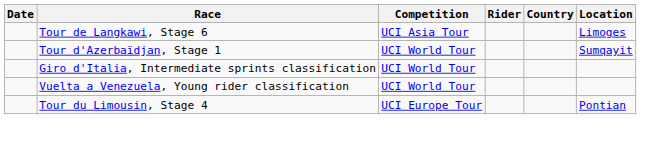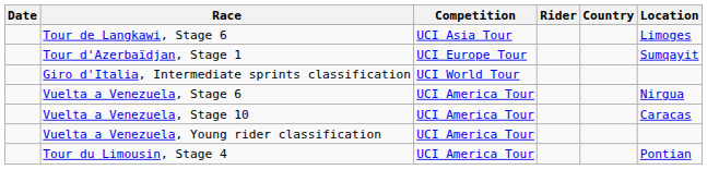Tour d'Azerbaïdjan, Stage 1 | Competition: UCI World Tour -> UCI Europe Tour
+ row: Vuelta a Venezuela, Stage 6 | UCI America Tour | Nirgua
+ row: Vuelta a Venezuela, Stage 10 | UCI America Tour | Caracas
Vuelta a Venezuela, Young rider classification | Competition: UCI World Tour -> UCI America Tour
Tour du Limousin, Stage 4 | Competition: UCI Europe Tour -> UCI America Tour
